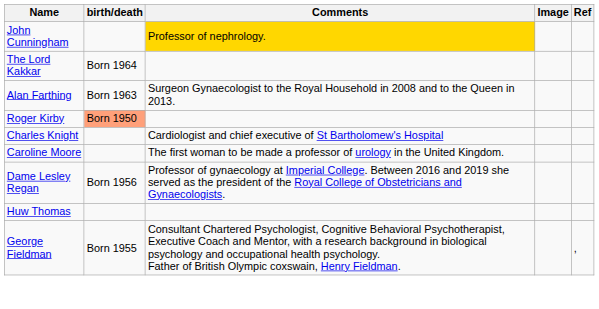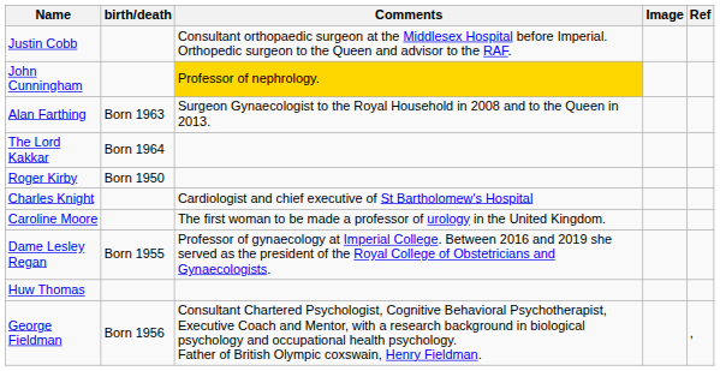+ row: Justin Cobb | Consultant orthopaedic surgeon at the Middlesex Hospital before Imperial. Orthopedic surgeon to the Queen and advisor to the RAF.
rows swapped: Alan Farthing <-> The Lord Kakkar
Roger Kirby | birth/death: lightsalmon background -> no background
Dame Lesley Regan | birth/death: Born 1956 -> Born 1955
George Fieldman | birth/death: Born 1955 -> Born 1956
